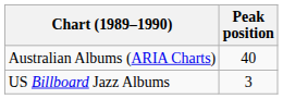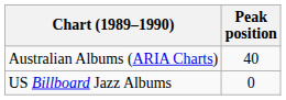US Billboard Jazz Albums | Peak position: 3 -> 0
